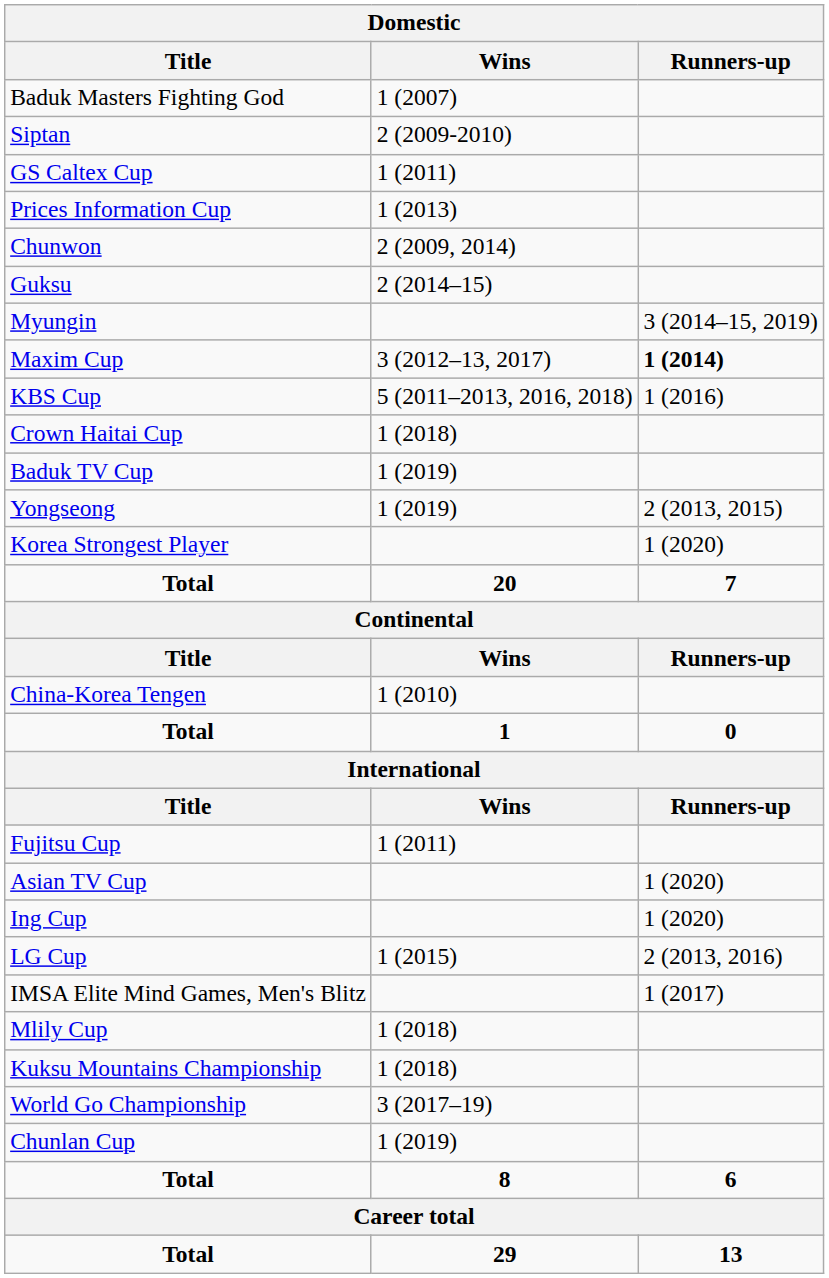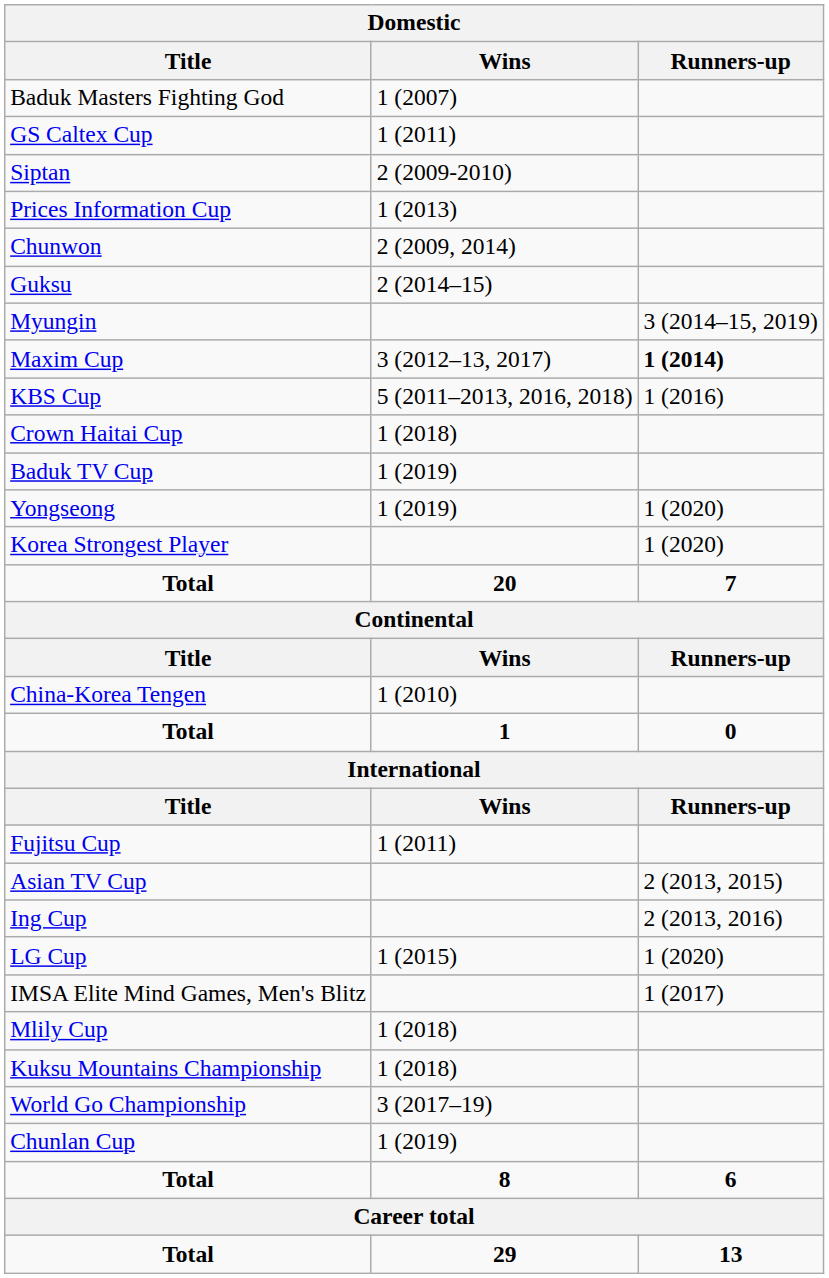rows swapped: Siptan <-> GS Caltex Cup
Yongseong | Runners-up: 2 (2013, 2015) -> 1 (2020)
Asian TV Cup | Runners-up: 1 (2020) -> 2 (2013, 2015)
Ing Cup | Runners-up: 1 (2020) -> 2 (2013, 2016)
LG Cup | Runners-up: 2 (2013, 2016) -> 1 (2020)
